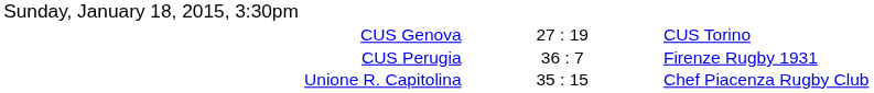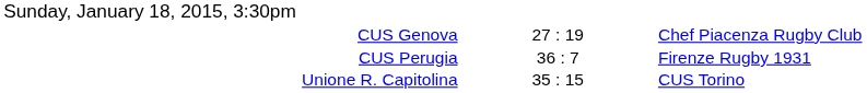CUS Genova | column 3: CUS Torino -> Chef Piacenza Rugby Club
Unione R. Capitolina | column 3: Chef Piacenza Rugby Club -> CUS Torino
